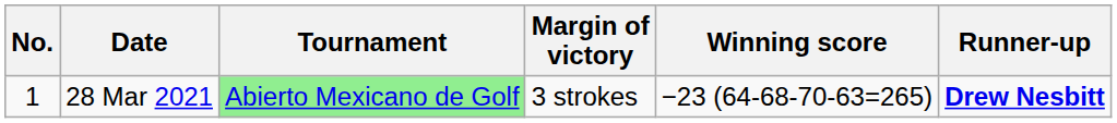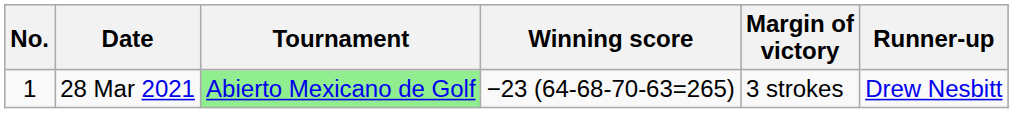columns swapped: Winning score <-> Margin of victory
28 Mar 2021 | Runner-up: bold -> normal
